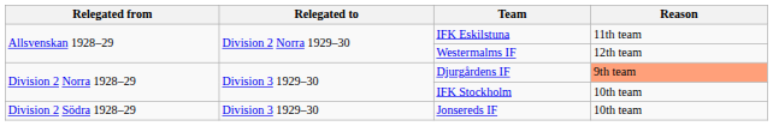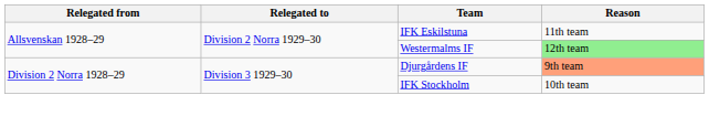Westermalms IF | Reason: no background -> lightgreen background
- row: Division 2 Södra 1928–29 | Division 3 1929–30 | Jonsereds IF | 10th team
